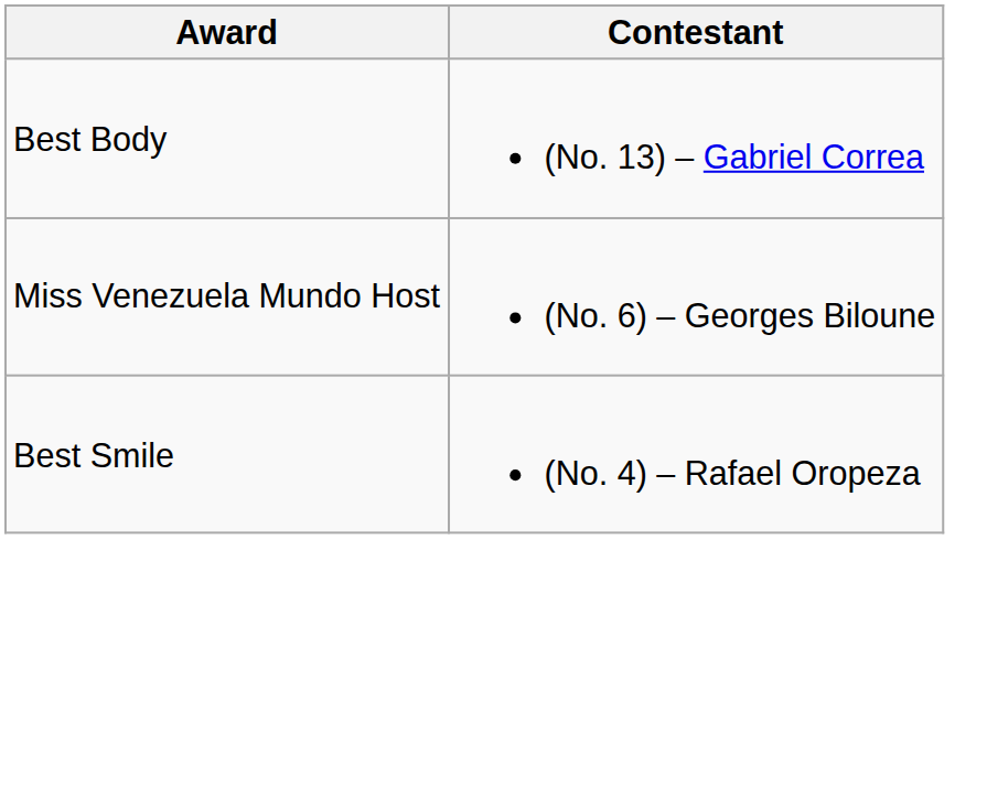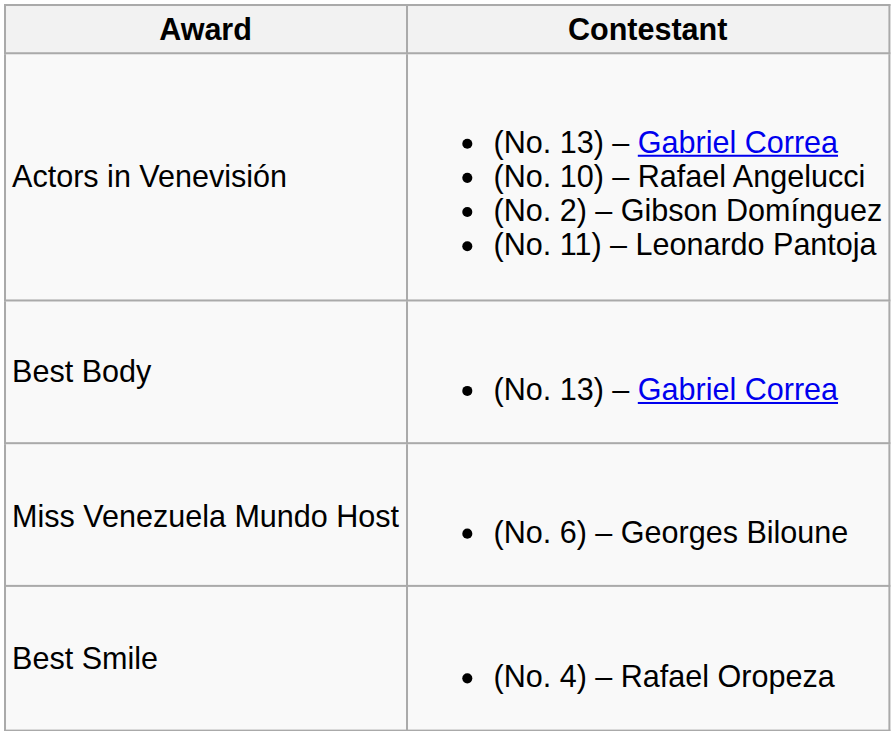+ row: Actors in Venevisión | (No. 13) – Gabriel Correa (No. 10) – Rafael Angelucci (No. 2) – Gibson Domínguez (No. 11) – Leonardo Pantoja
